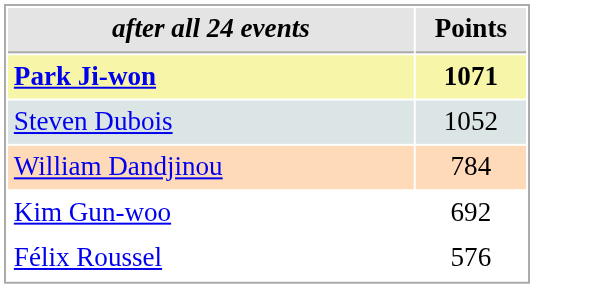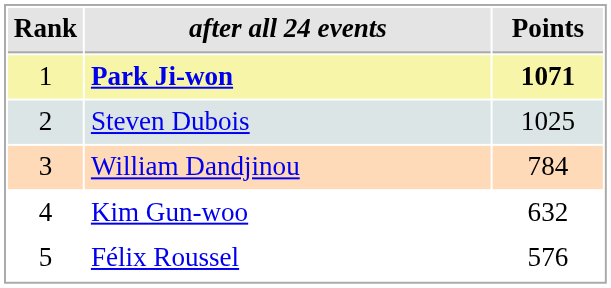+ column: Rank | 1 | 2 | 3 | 4 | 5
Steven Dubois | Points: 1052 -> 1025
Kim Gun-woo | Points: 692 -> 632
